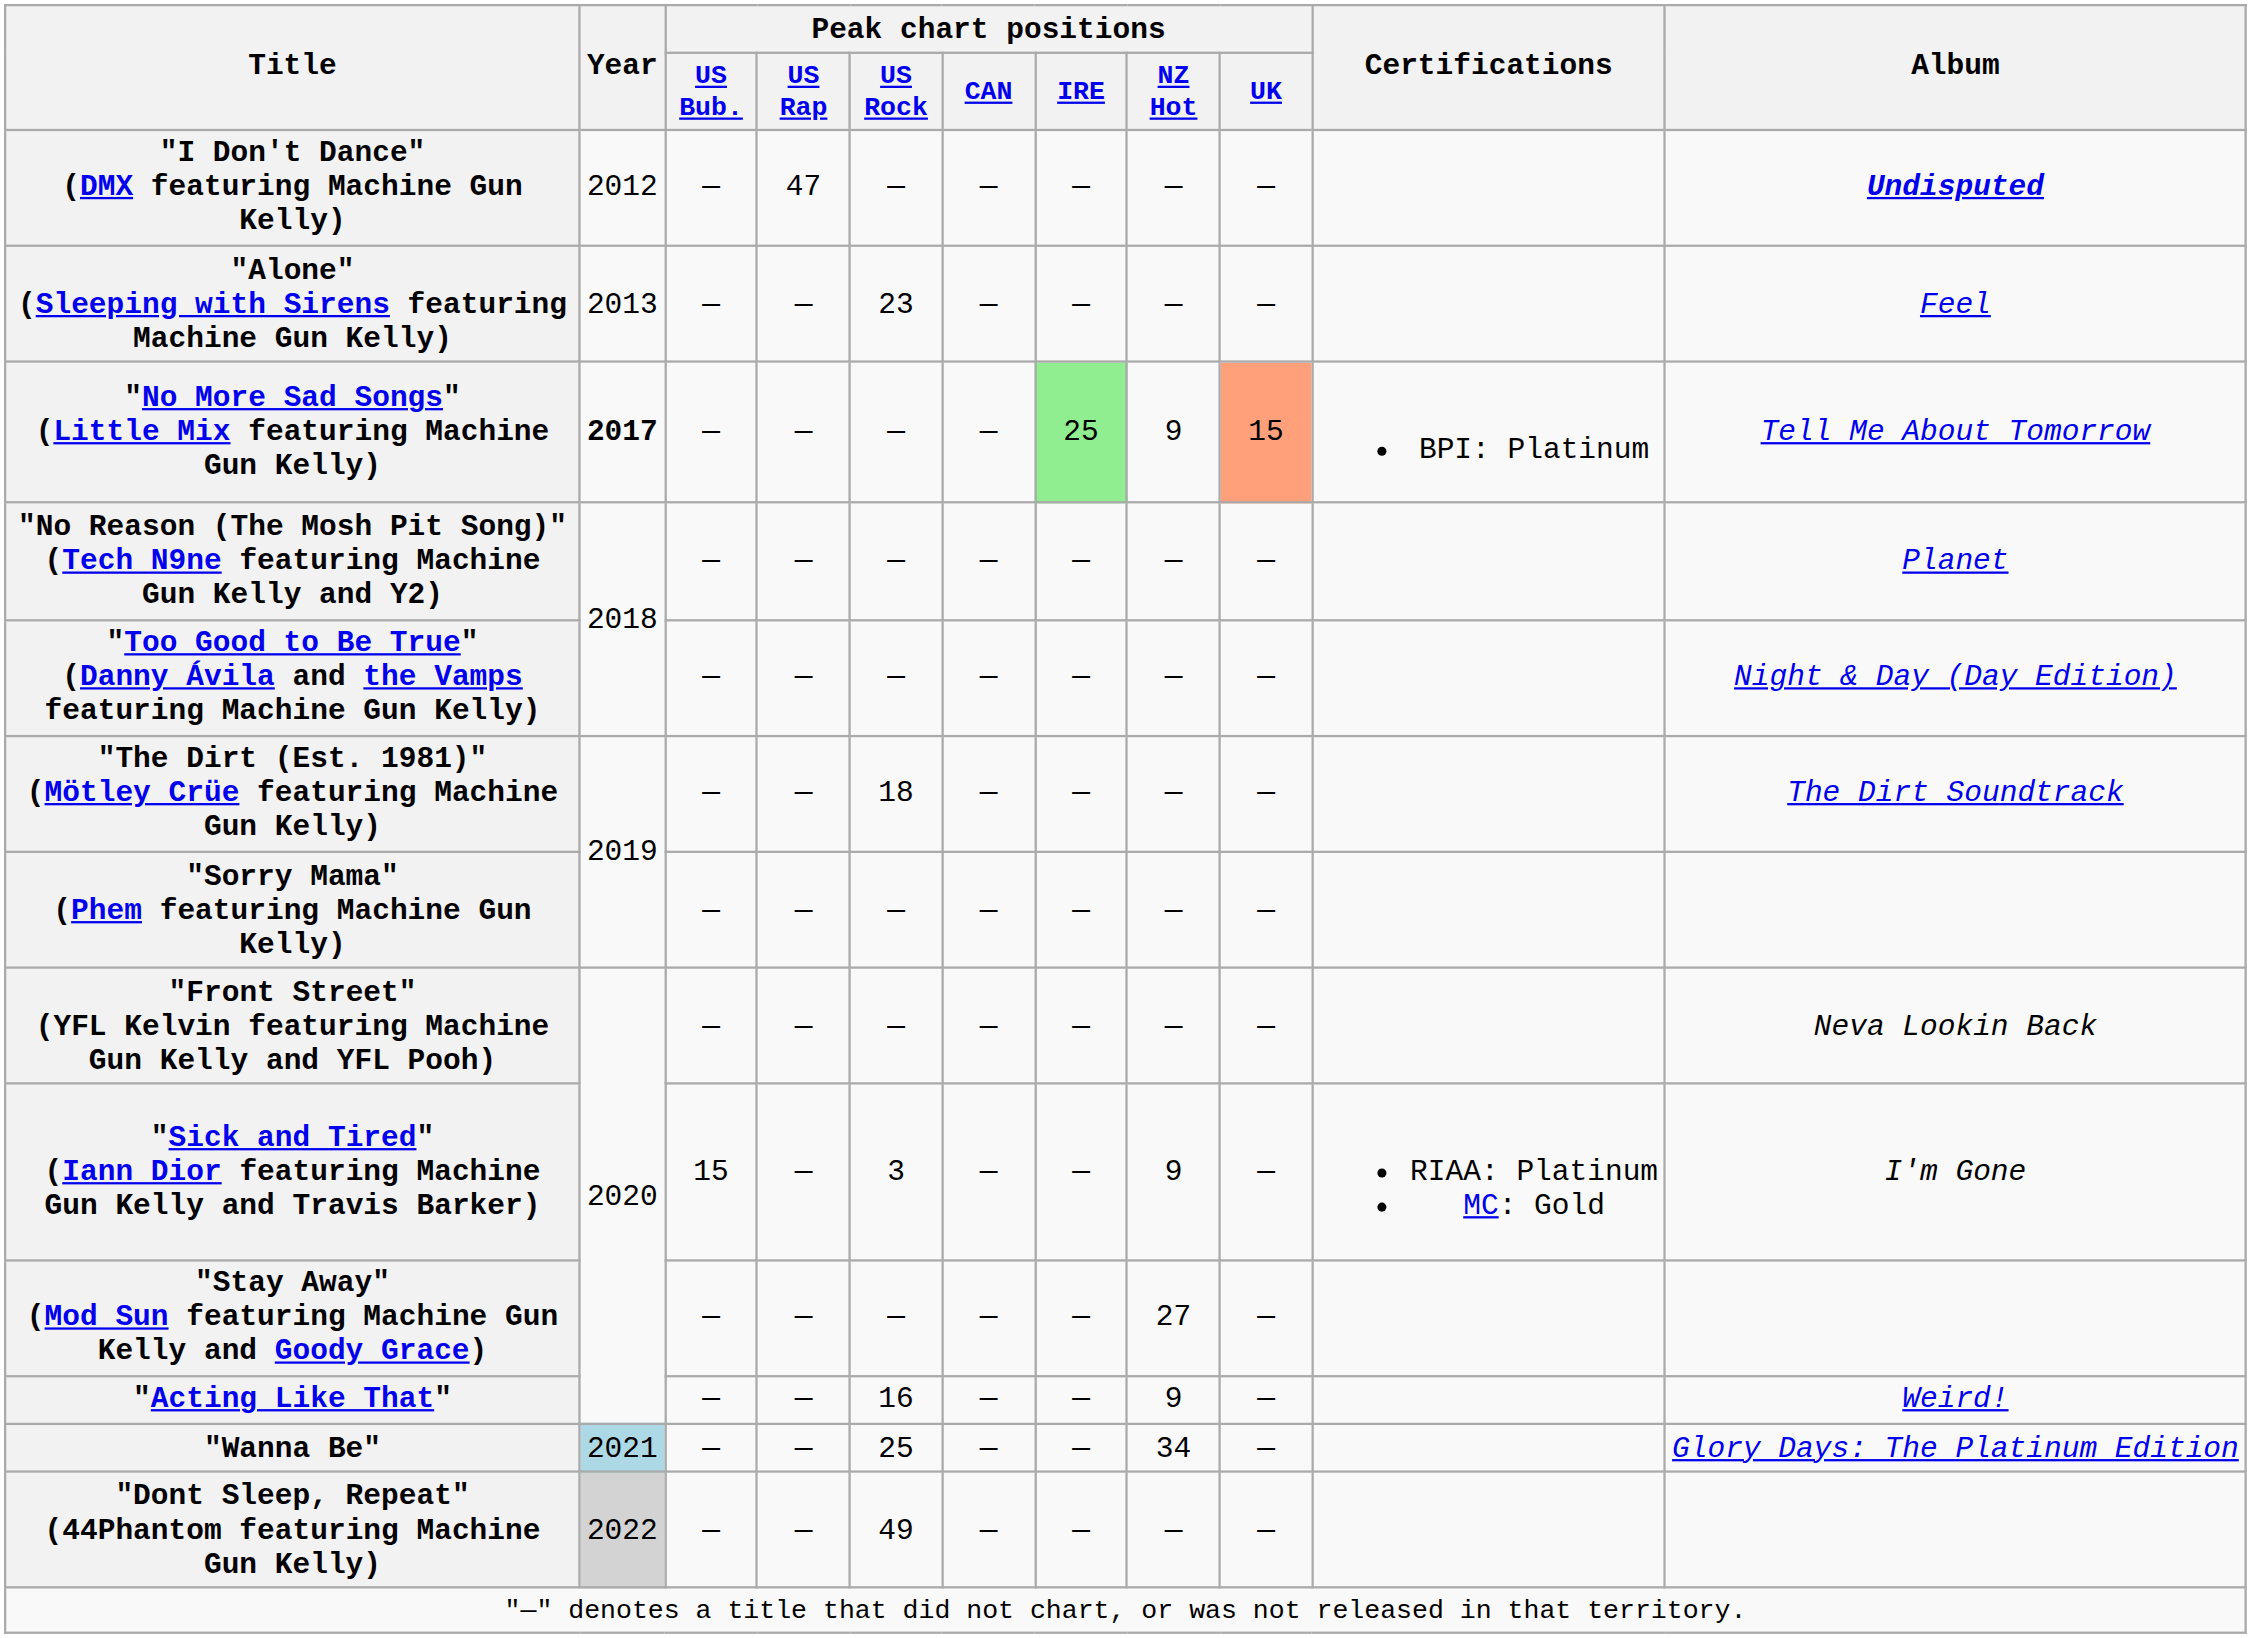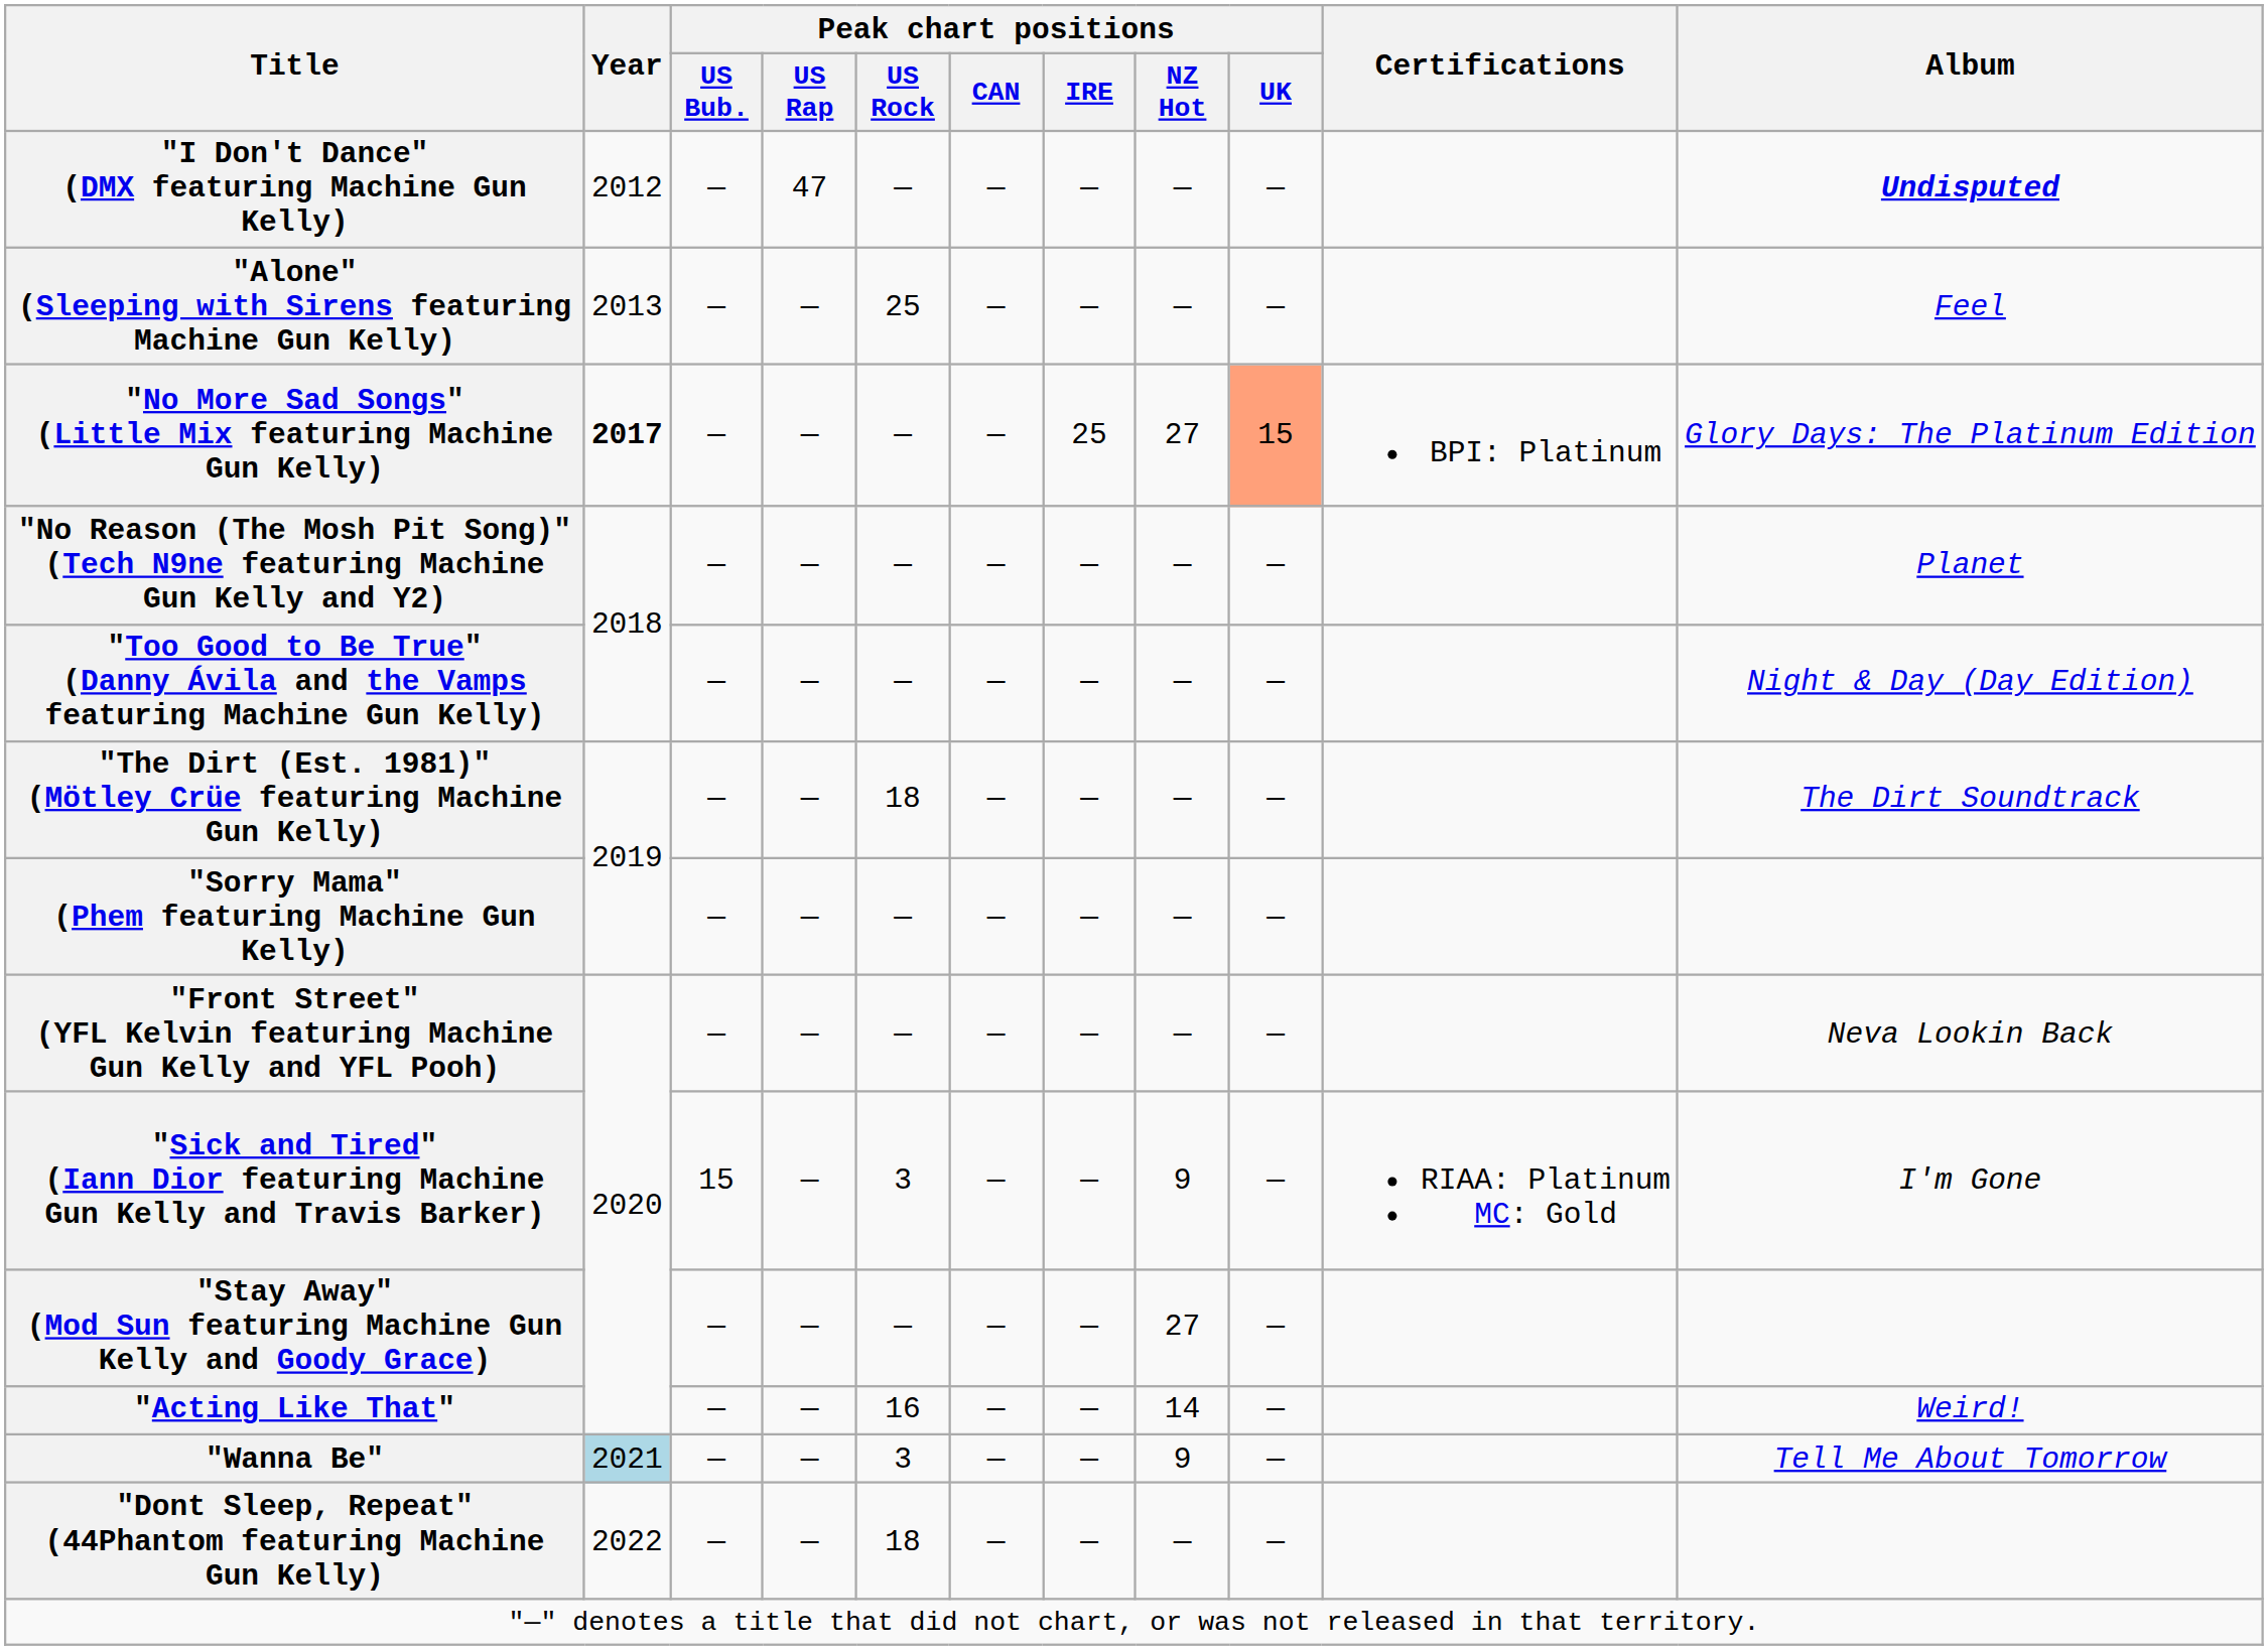"Alone" (Sleeping with Sirens featuring Machine Gun Kelly) | Peak chart positions / US Rock: 23 -> 25
"No More Sad Songs" (Little Mix featuring Machine Gun Kelly) | Peak chart positions / IRE: lightgreen background -> no background
"No More Sad Songs" (Little Mix featuring Machine Gun Kelly) | Peak chart positions / NZ Hot: 9 -> 27
"No More Sad Songs" (Little Mix featuring Machine Gun Kelly) | Album: Tell Me About Tomorrow -> Glory Days: The Platinum Edition
"Acting Like That" | Peak chart positions / NZ Hot: 9 -> 14
"Wanna Be" | Peak chart positions / US Rock: 25 -> 3
"Wanna Be" | Peak chart positions / NZ Hot: 34 -> 9
"Wanna Be" | Album: Glory Days: The Platinum Edition -> Tell Me About Tomorrow
"Dont Sleep, Repeat" (44Phantom featuring Machine Gun Kelly) | Year: lightgrey background -> no background
"Dont Sleep, Repeat" (44Phantom featuring Machine Gun Kelly) | Peak chart positions / US Rock: 49 -> 18
